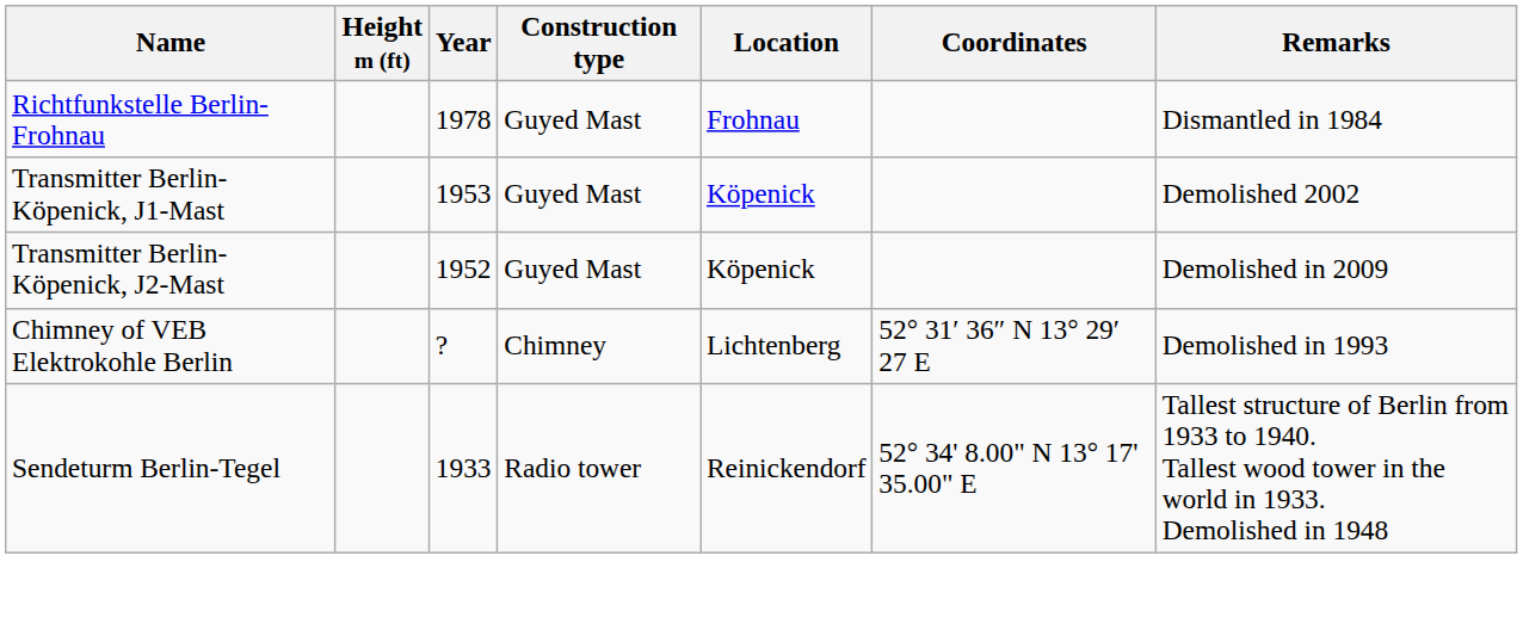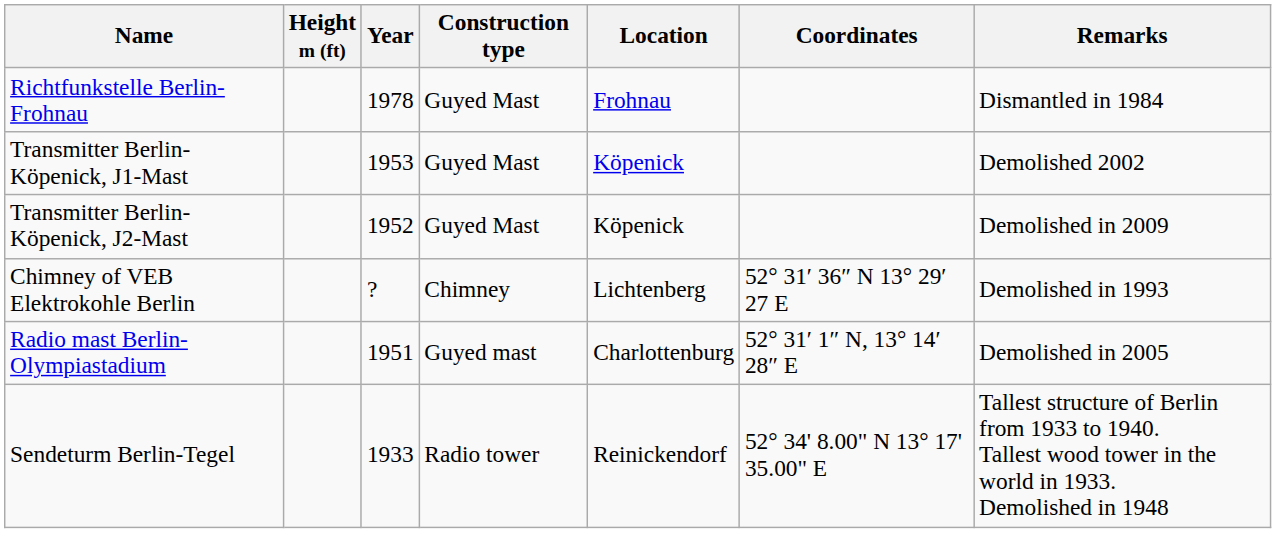+ row: Radio mast Berlin-Olympiastadium | 1951 | Guyed mast | Charlottenburg | 52° 31′ 1″ N, 13° 14′ 28″ E | Demolished in 2005
